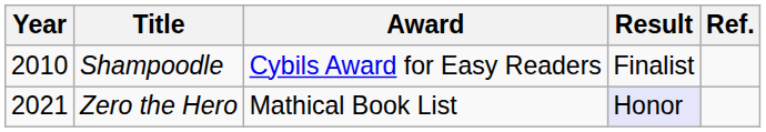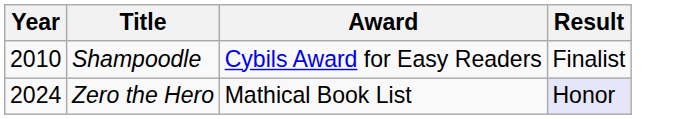- column: Ref.
Zero the Hero | Year: 2021 -> 2024
